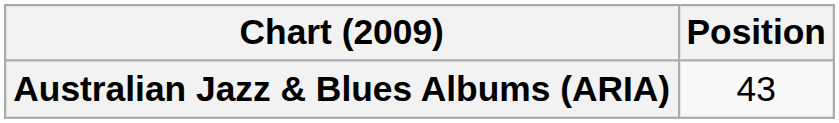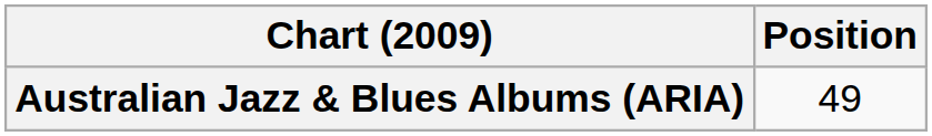Australian Jazz & Blues Albums (ARIA) | Position: 43 -> 49
